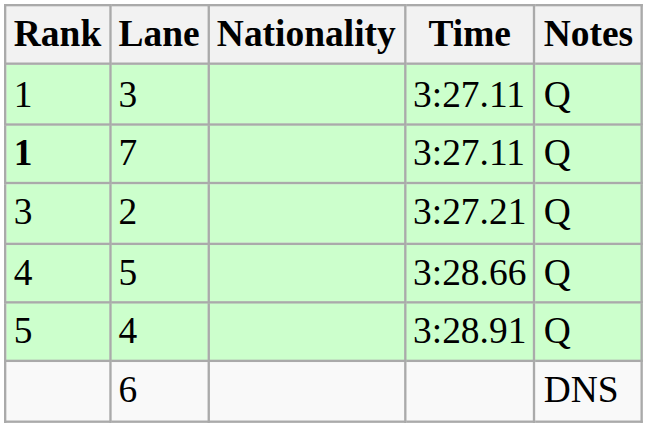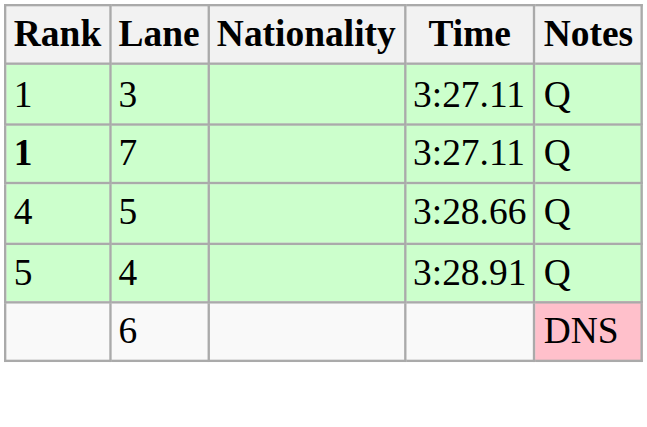- row: 3 | 2 | 3:27.21 | Q
6 | Notes: no background -> pink background
